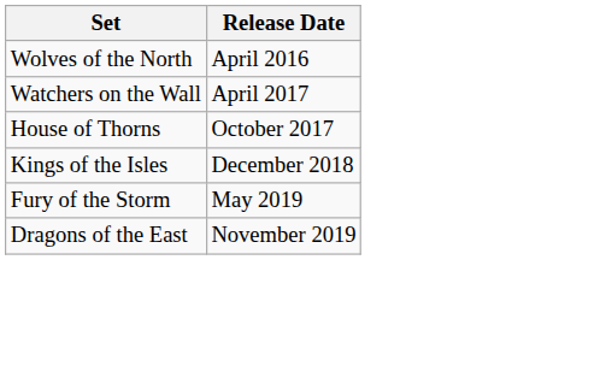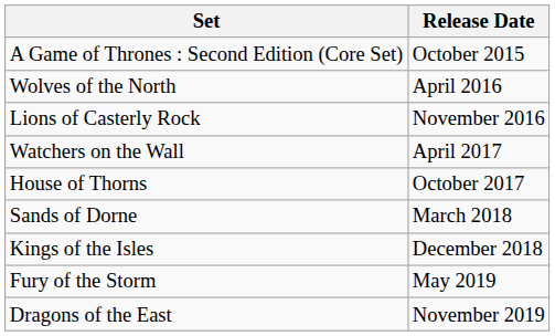+ row: A Game of Thrones : Second Edition (Core Set) | October 2015
+ row: Lions of Casterly Rock | November 2016
+ row: Sands of Dorne | March 2018
